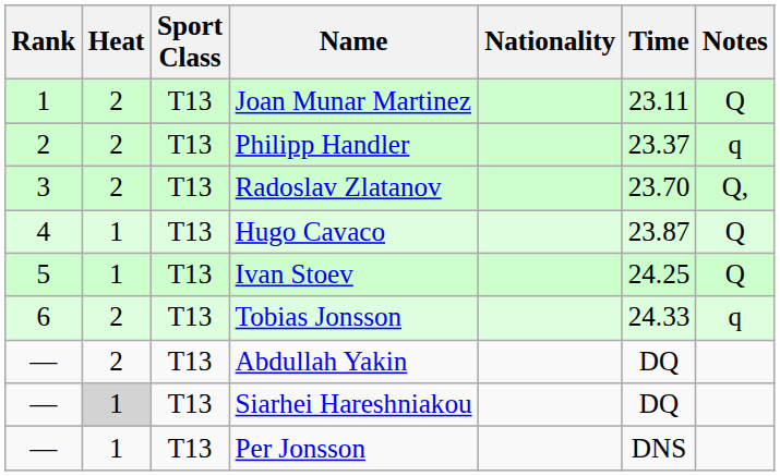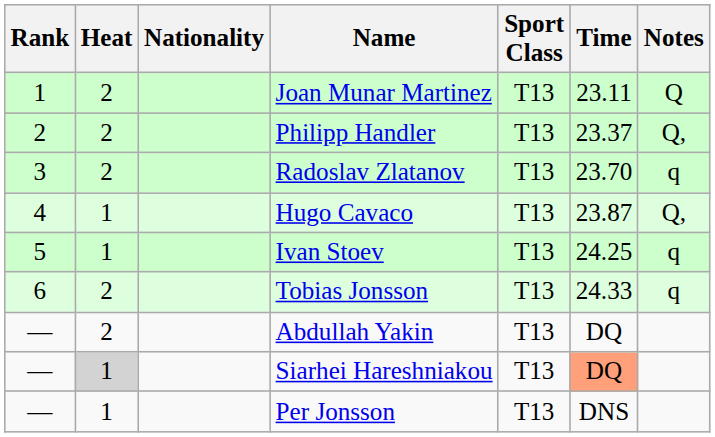columns swapped: Sport Class <-> Nationality
Philipp Handler | Notes: q -> Q,
Radoslav Zlatanov | Notes: Q, -> q
Hugo Cavaco | Notes: Q -> Q,
Ivan Stoev | Notes: Q -> q
Siarhei Hareshniakou | Time: no background -> lightsalmon background
